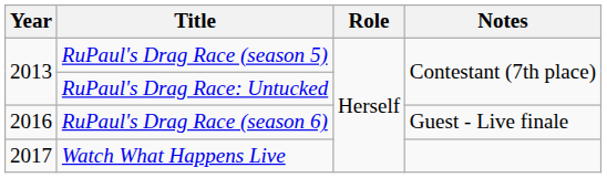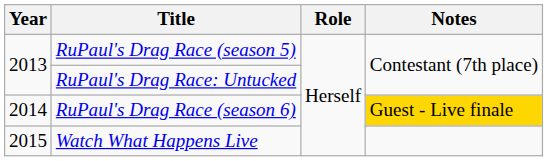RuPaul's Drag Race (season 6) | Year: 2016 -> 2014
RuPaul's Drag Race (season 6) | Notes: no background -> gold background
Watch What Happens Live | Year: 2017 -> 2015
